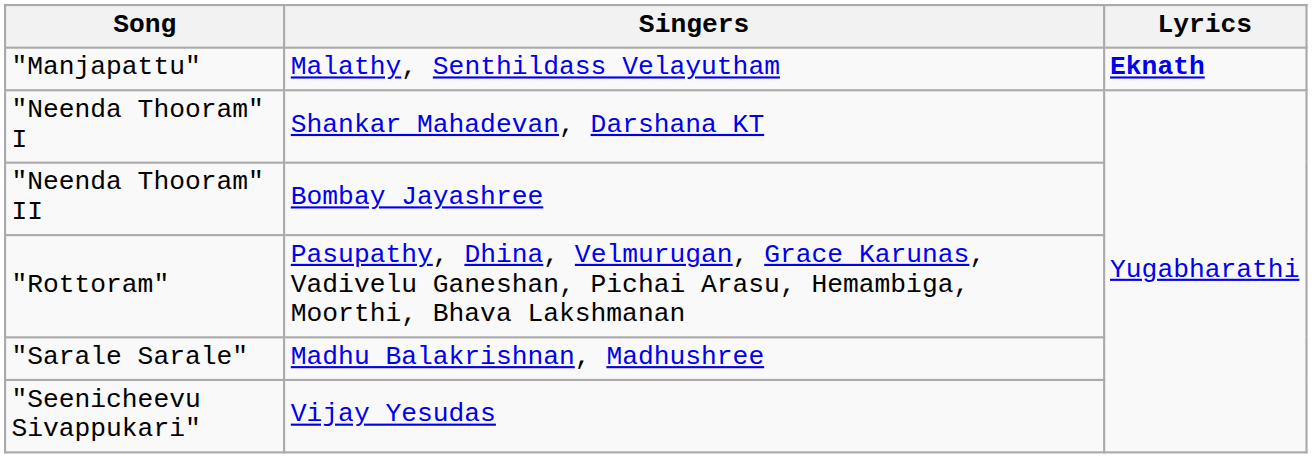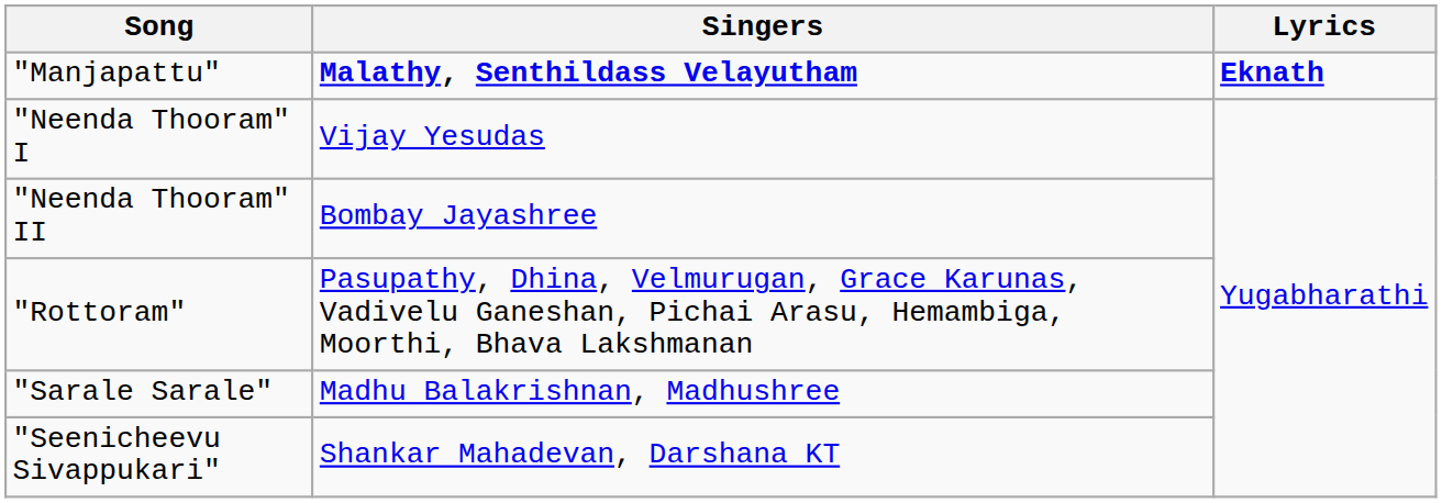"Manjapattu" | Singers: normal -> bold
"Neenda Thooram" I | Singers: Shankar Mahadevan, Darshana KT -> Vijay Yesudas
"Seenicheevu Sivappukari" | Singers: Vijay Yesudas -> Shankar Mahadevan, Darshana KT
